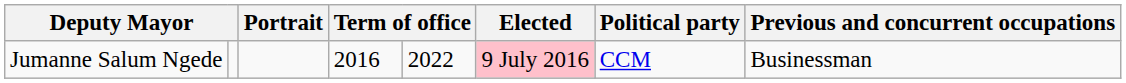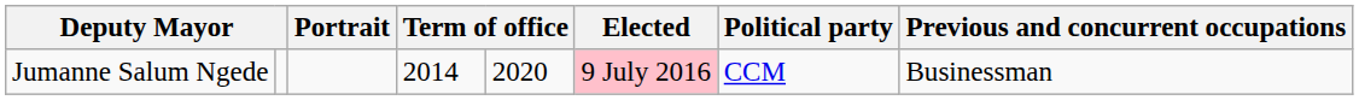Jumanne Salum Ngede | column 4: 2016 -> 2014
Jumanne Salum Ngede | column 5: 2022 -> 2020
